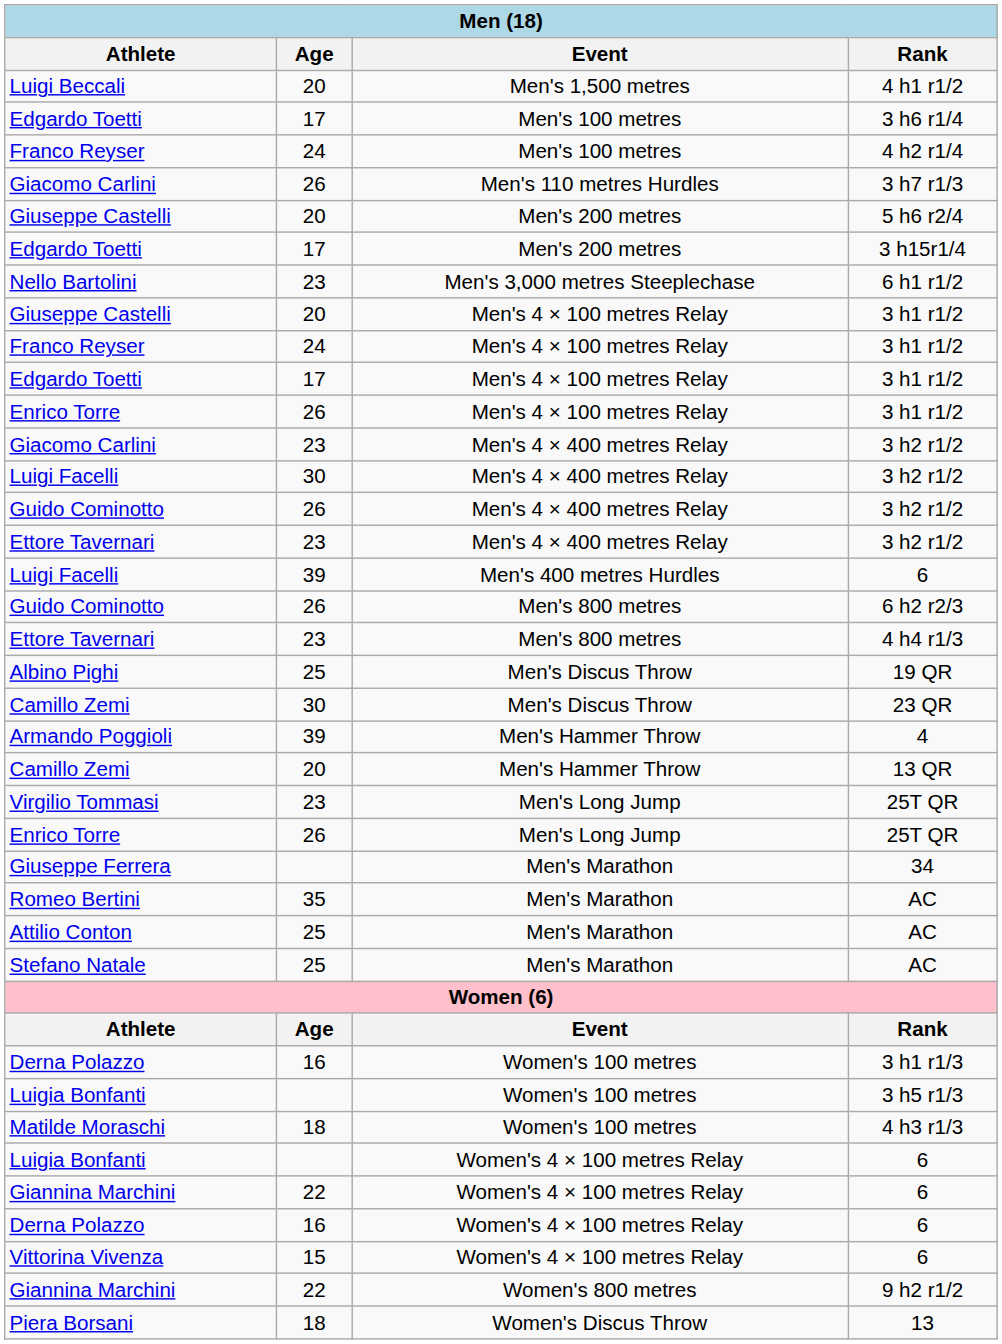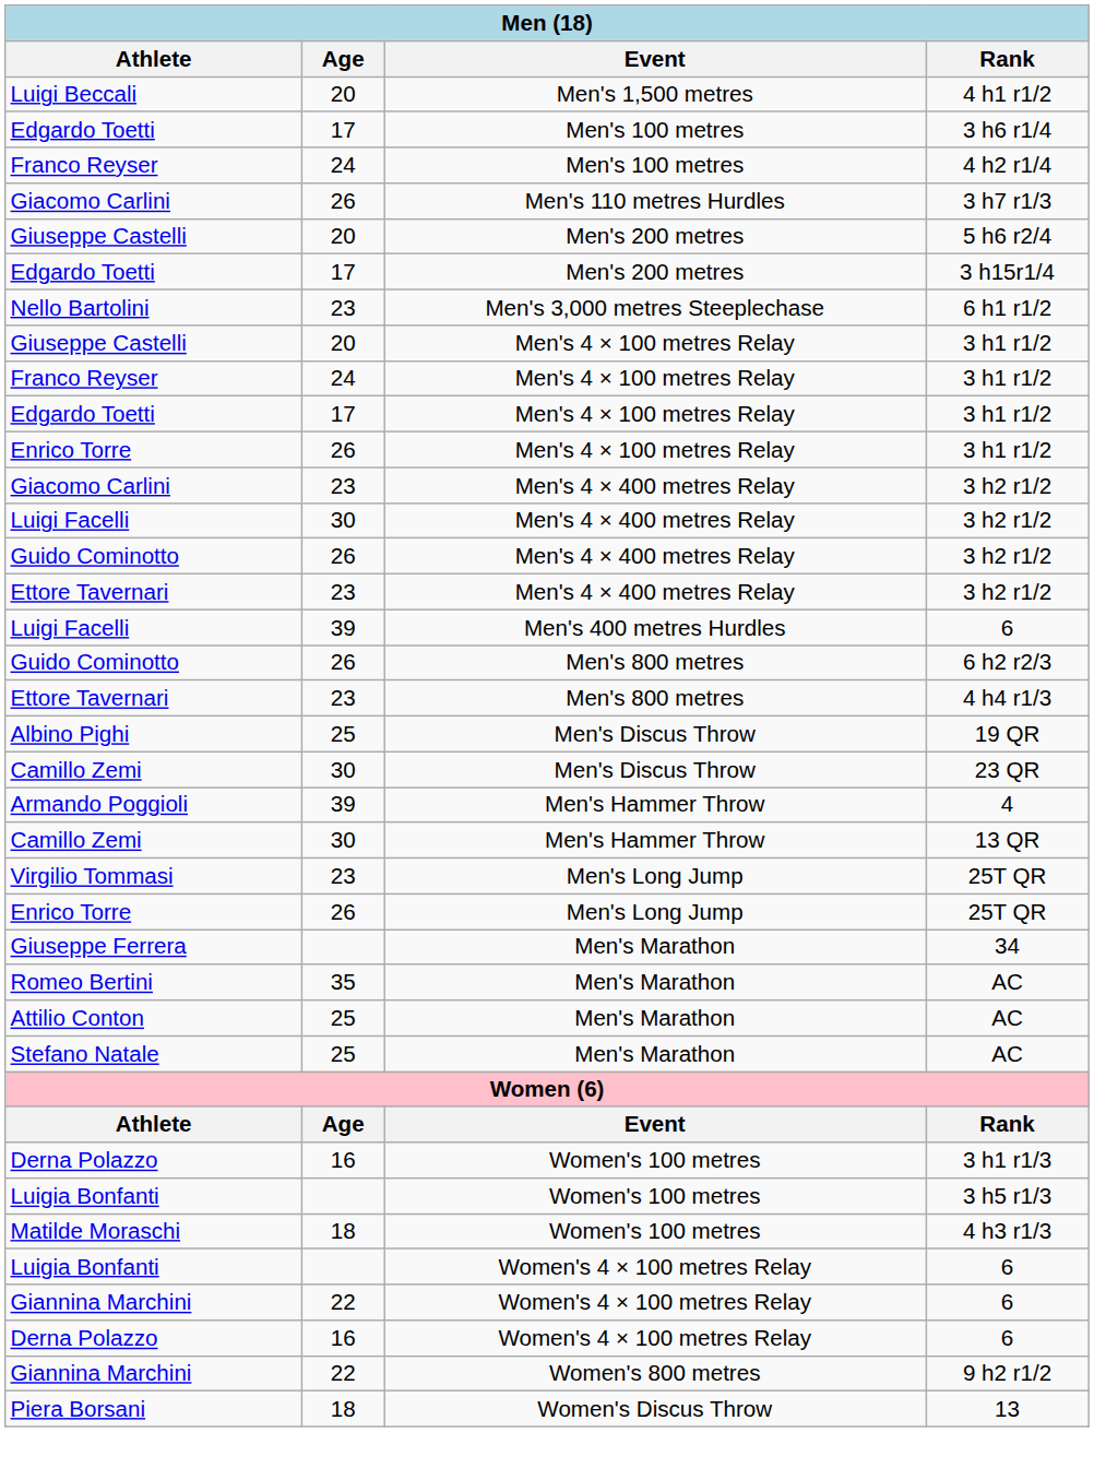Camillo Zemi / 13 QR | Age: 20 -> 30
- row: Vittorina Vivenza | 15 | Women's 4 × 100 metres Relay | 6
